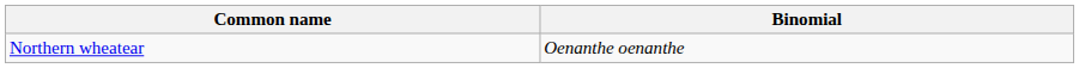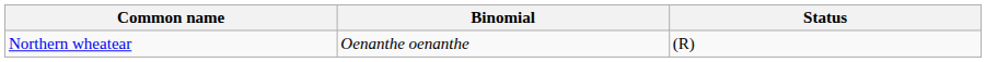+ column: Status | (R)
